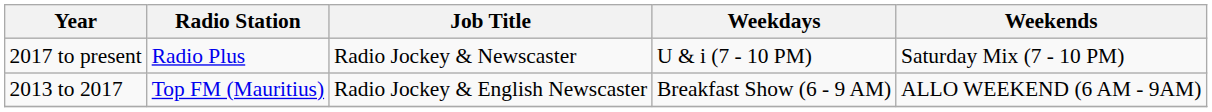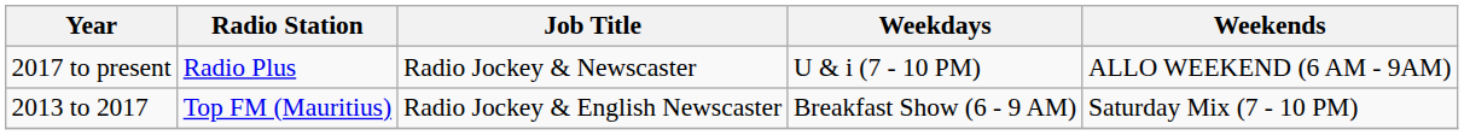2017 to present | Weekends: Saturday Mix (7 - 10 PM) -> ALLO WEEKEND (6 AM - 9AM)
2013 to 2017 | Weekends: ALLO WEEKEND (6 AM - 9AM) -> Saturday Mix (7 - 10 PM)
